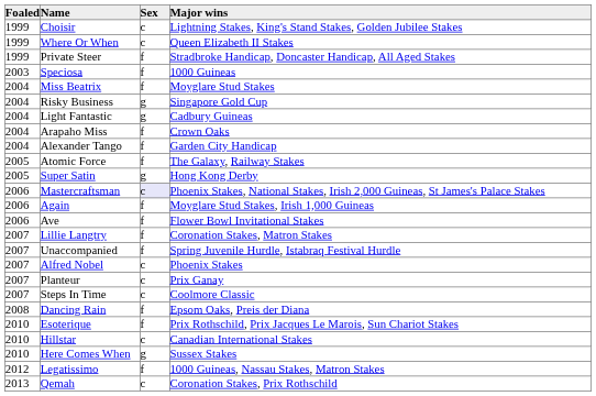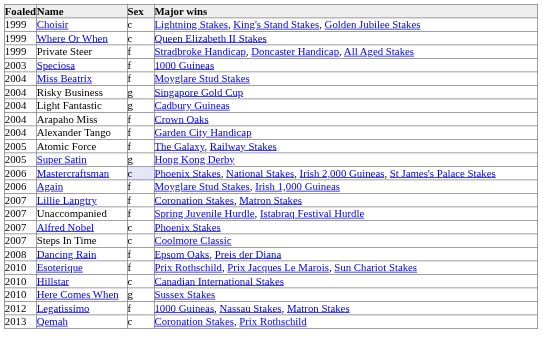- row: 2006 | Ave | f | Flower Bowl Invitational Stakes
- row: 2007 | Planteur | c | Prix Ganay
